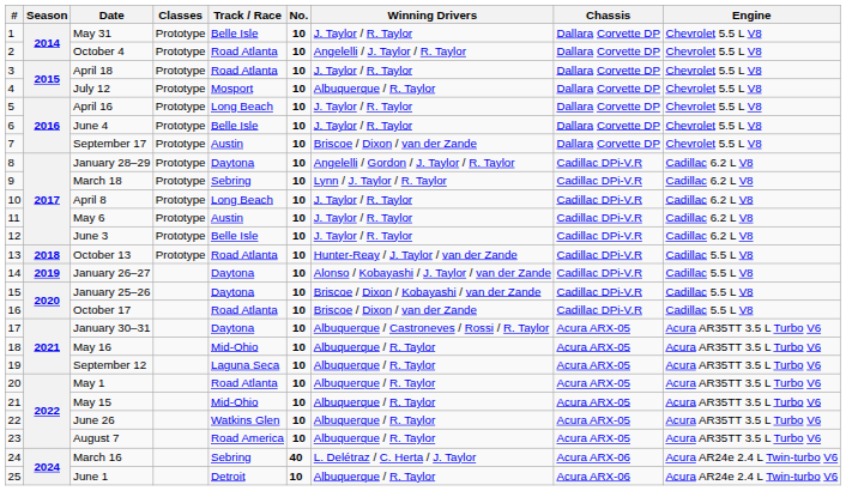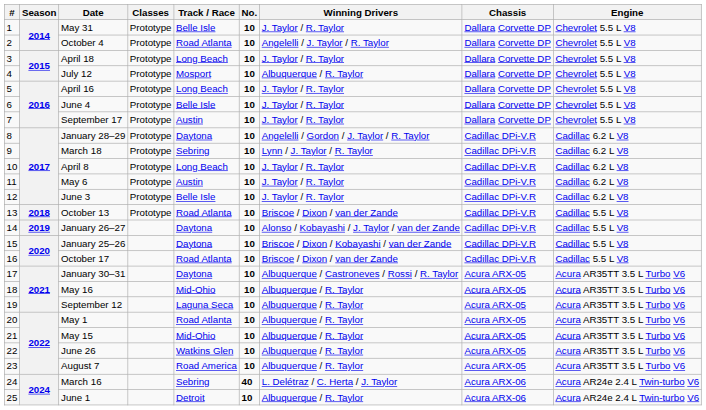April 18 | Track / Race: Road Atlanta -> Long Beach
September 17 | Winning Drivers: Briscoe / Dixon / van der Zande -> J. Taylor / R. Taylor
October 13 | Winning Drivers: Hunter-Reay / J. Taylor / van der Zande -> Briscoe / Dixon / van der Zande
